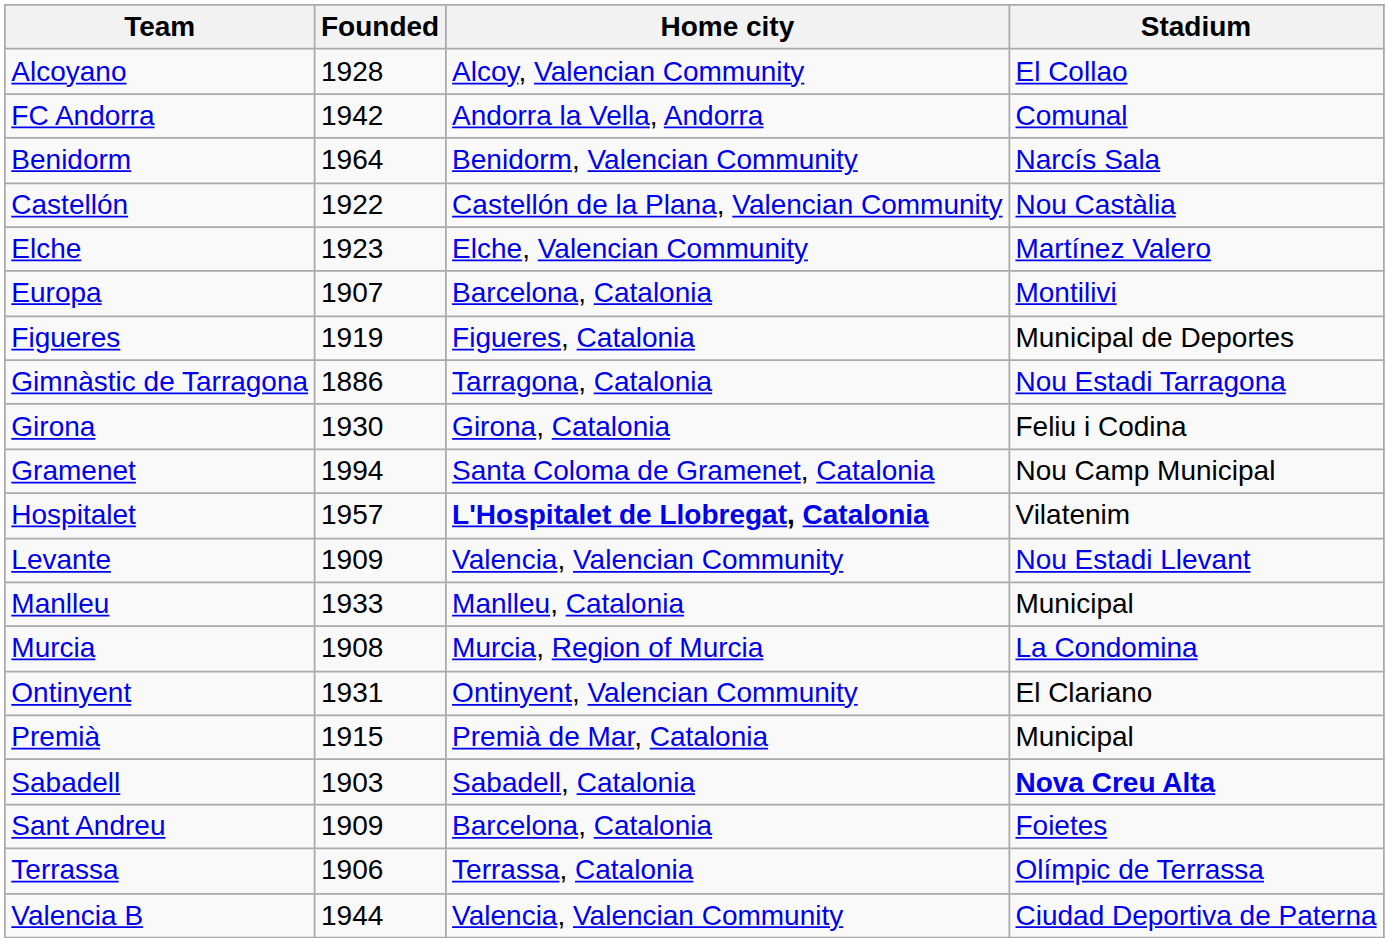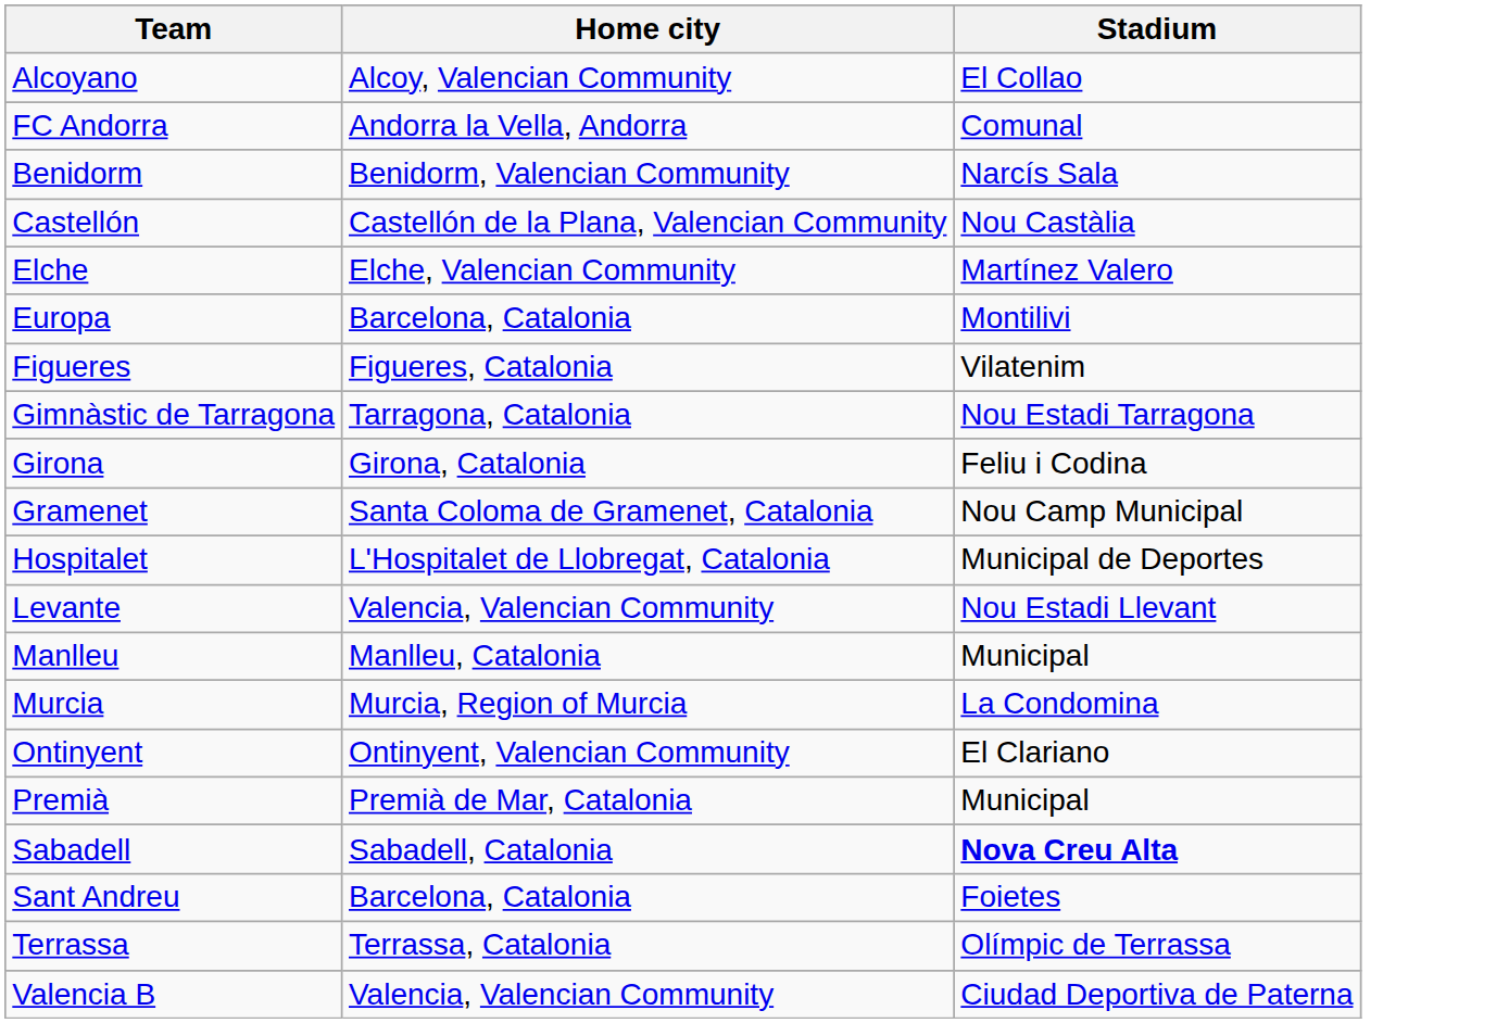- column: Founded | 1928 | 1942 | 1964 | 1922 | 1923 | 1907 | 1919 | 1886 | 1930 | 1994 | 1957 | 1909 | 1933 | 1908 | 1931 | 1915 | 1903 | 1909 | 1906 | 1944
Figueres | Stadium: Municipal de Deportes -> Vilatenim
Hospitalet | Home city: bold -> normal
Hospitalet | Stadium: Vilatenim -> Municipal de Deportes
